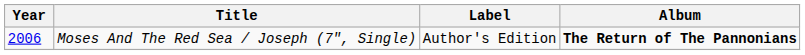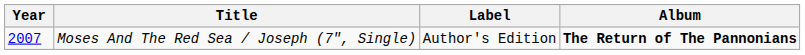Moses And The Red Sea / Joseph (7", Single) | Year: 2006 -> 2007
